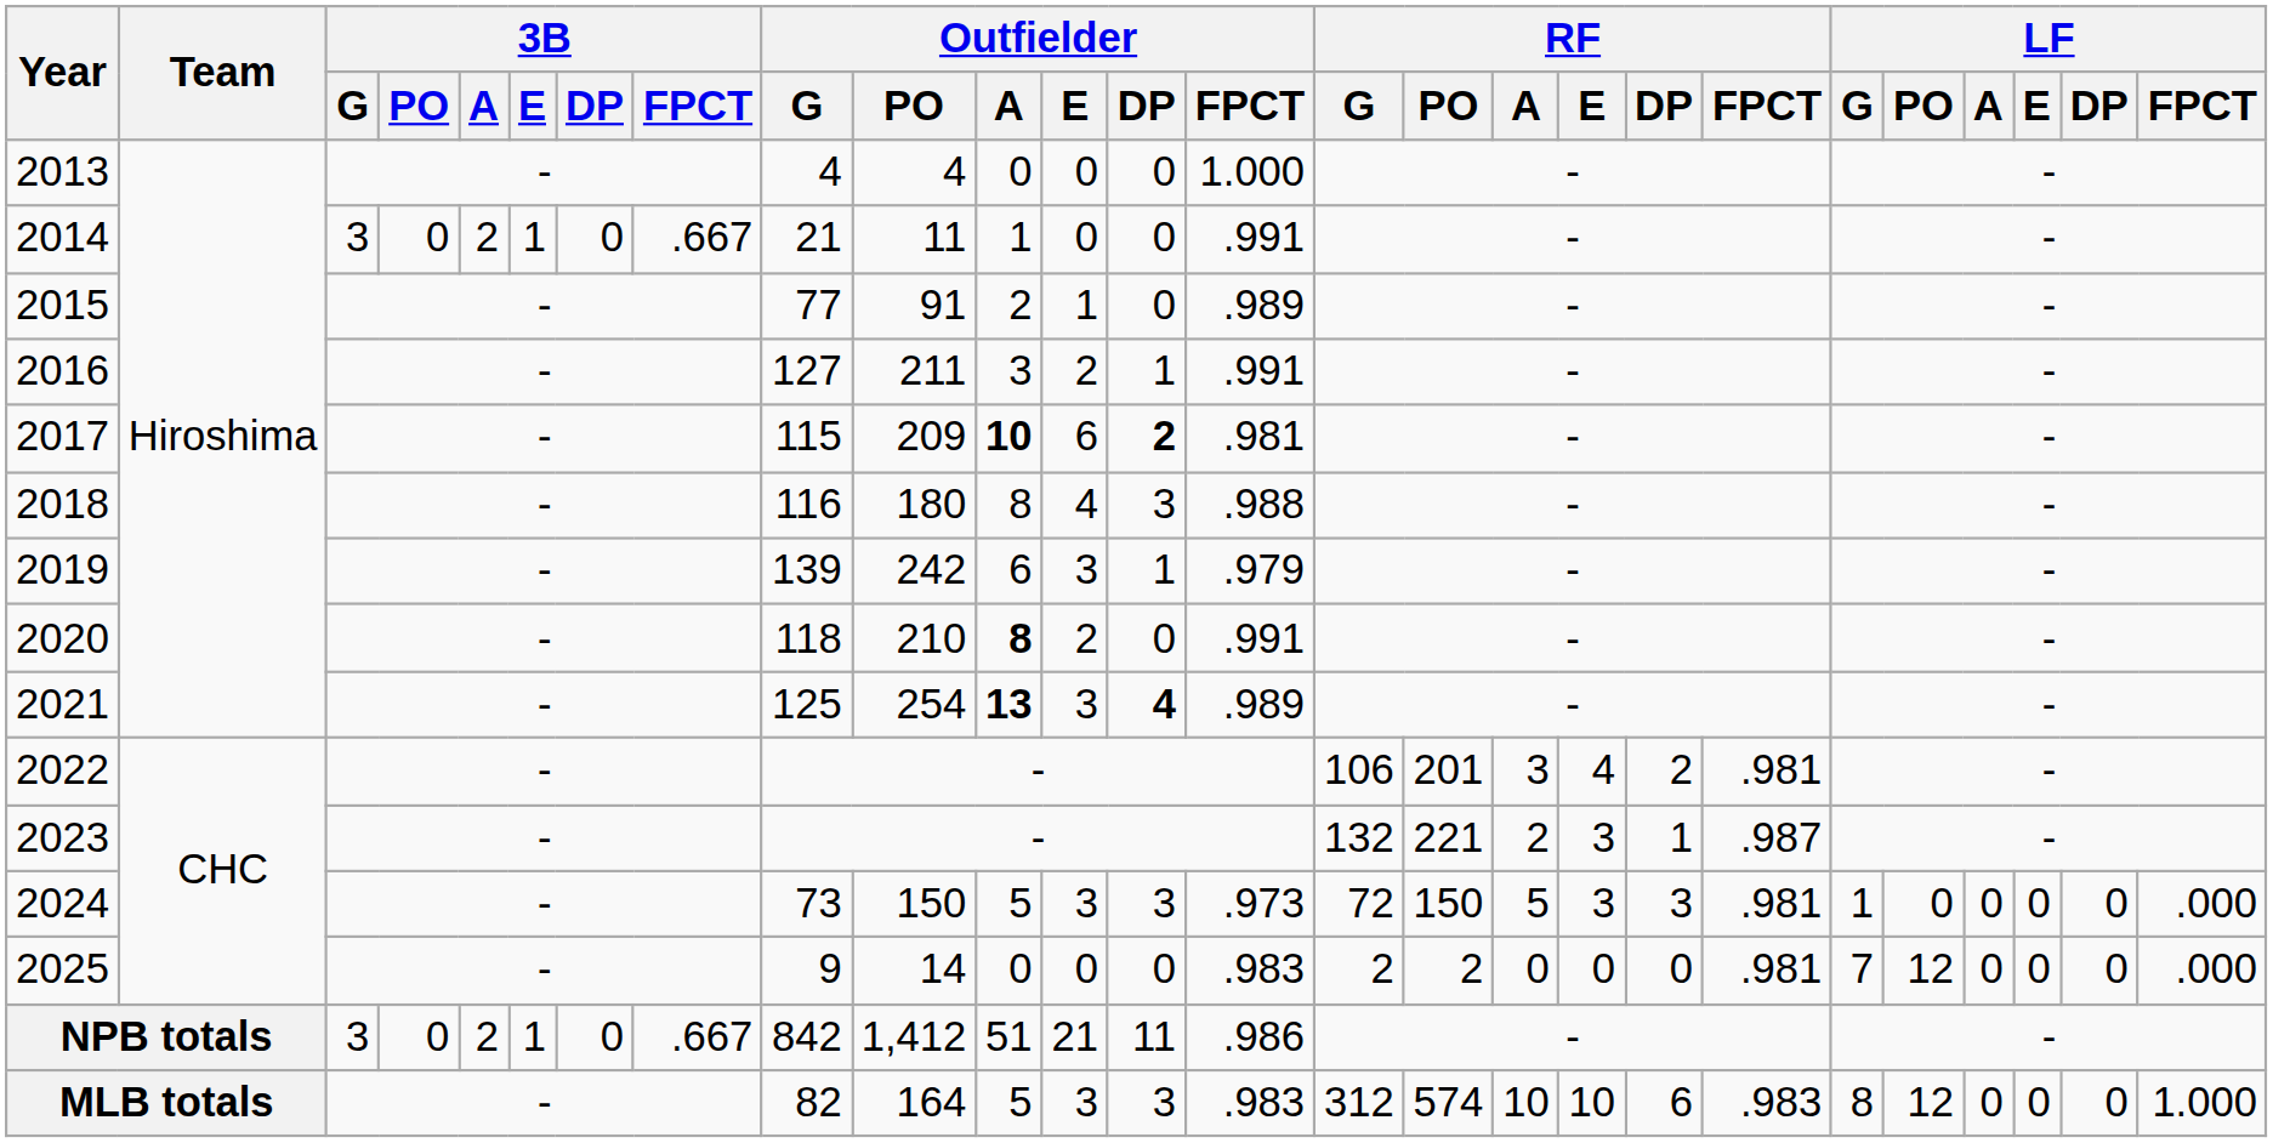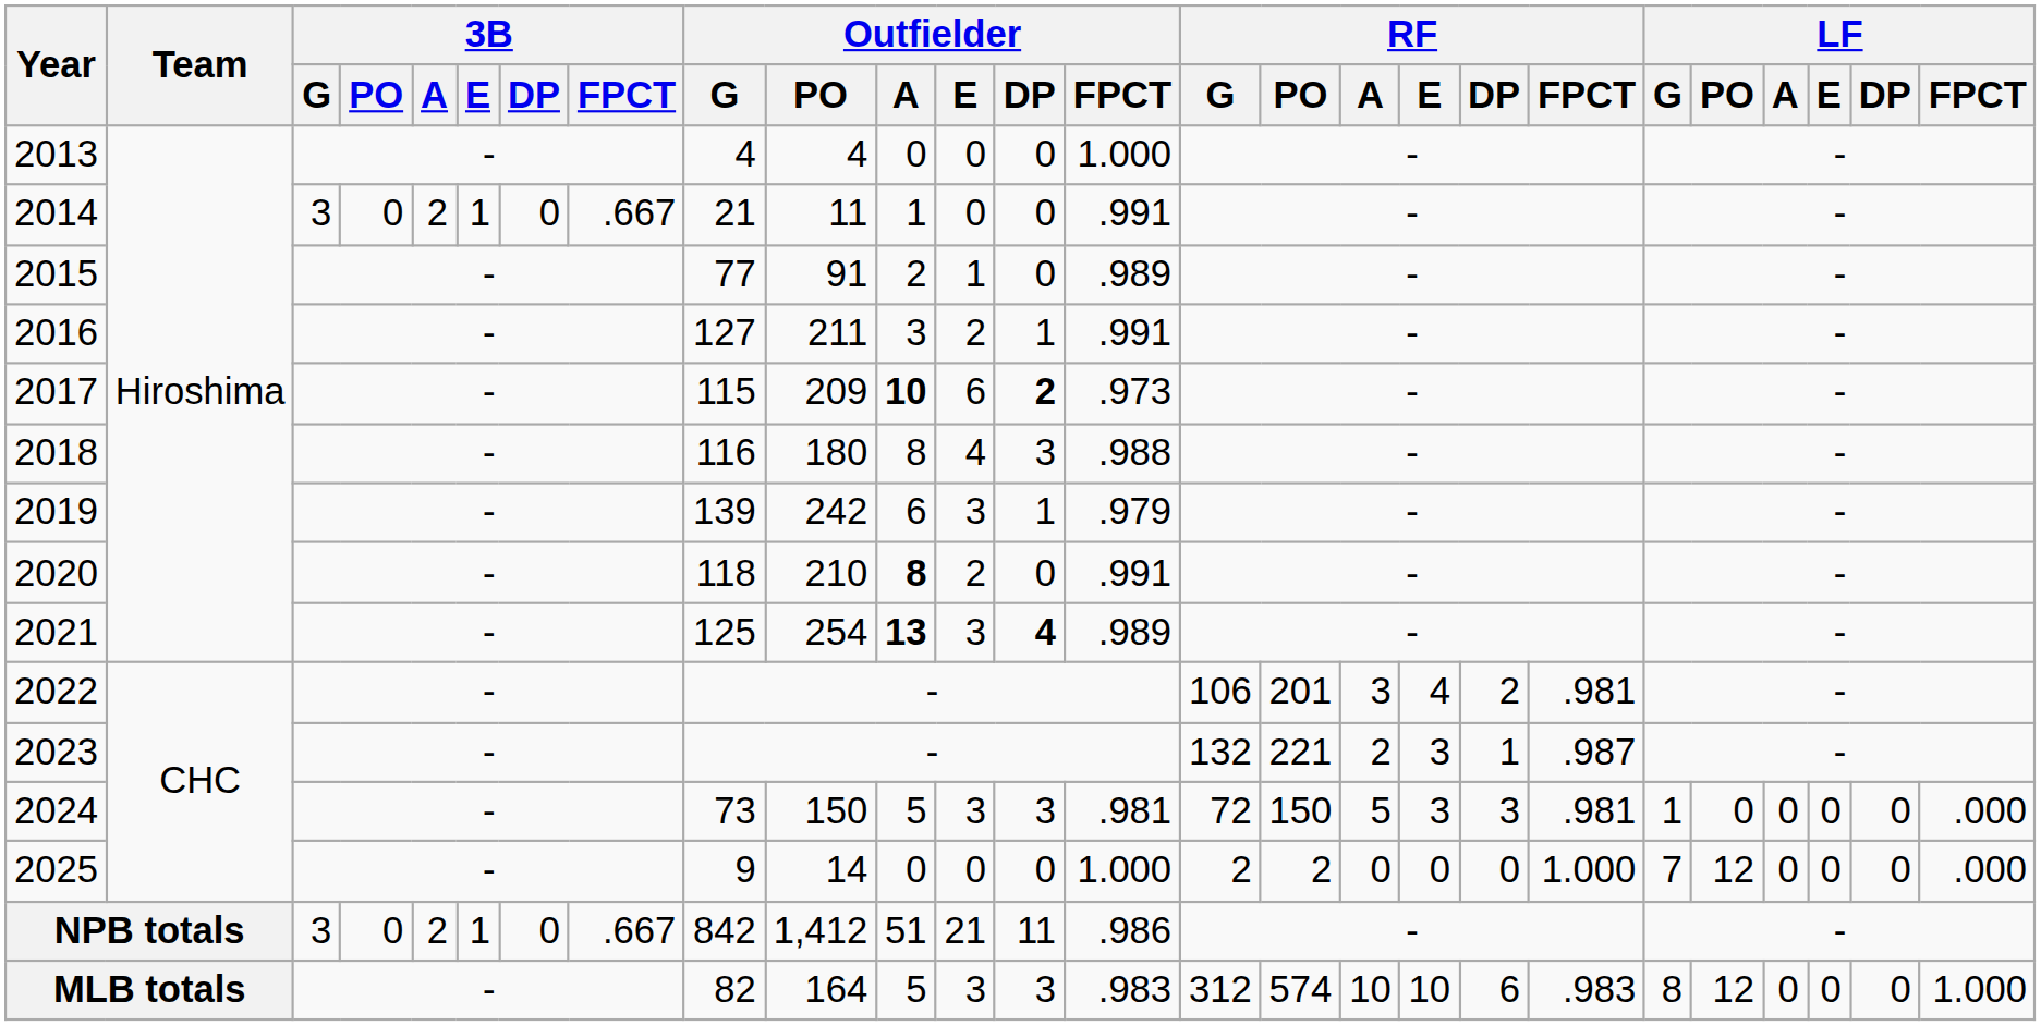2017 | Outfielder / FPCT: .981 -> .973
2024 | Outfielder / FPCT: .973 -> .981
2025 | Outfielder / FPCT: .983 -> 1.000
2025 | RF / FPCT: .981 -> 1.000
